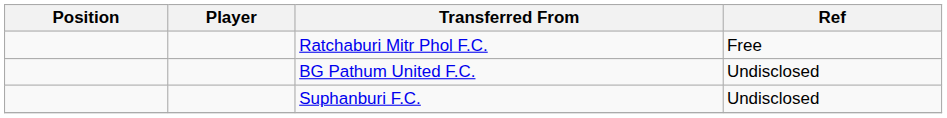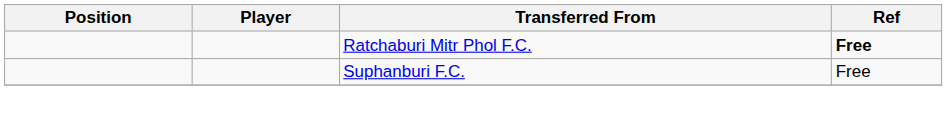Ratchaburi Mitr Phol F.C. | Ref: normal -> bold
- row: BG Pathum United F.C. | Undisclosed
Suphanburi F.C. | Ref: Undisclosed -> Free
